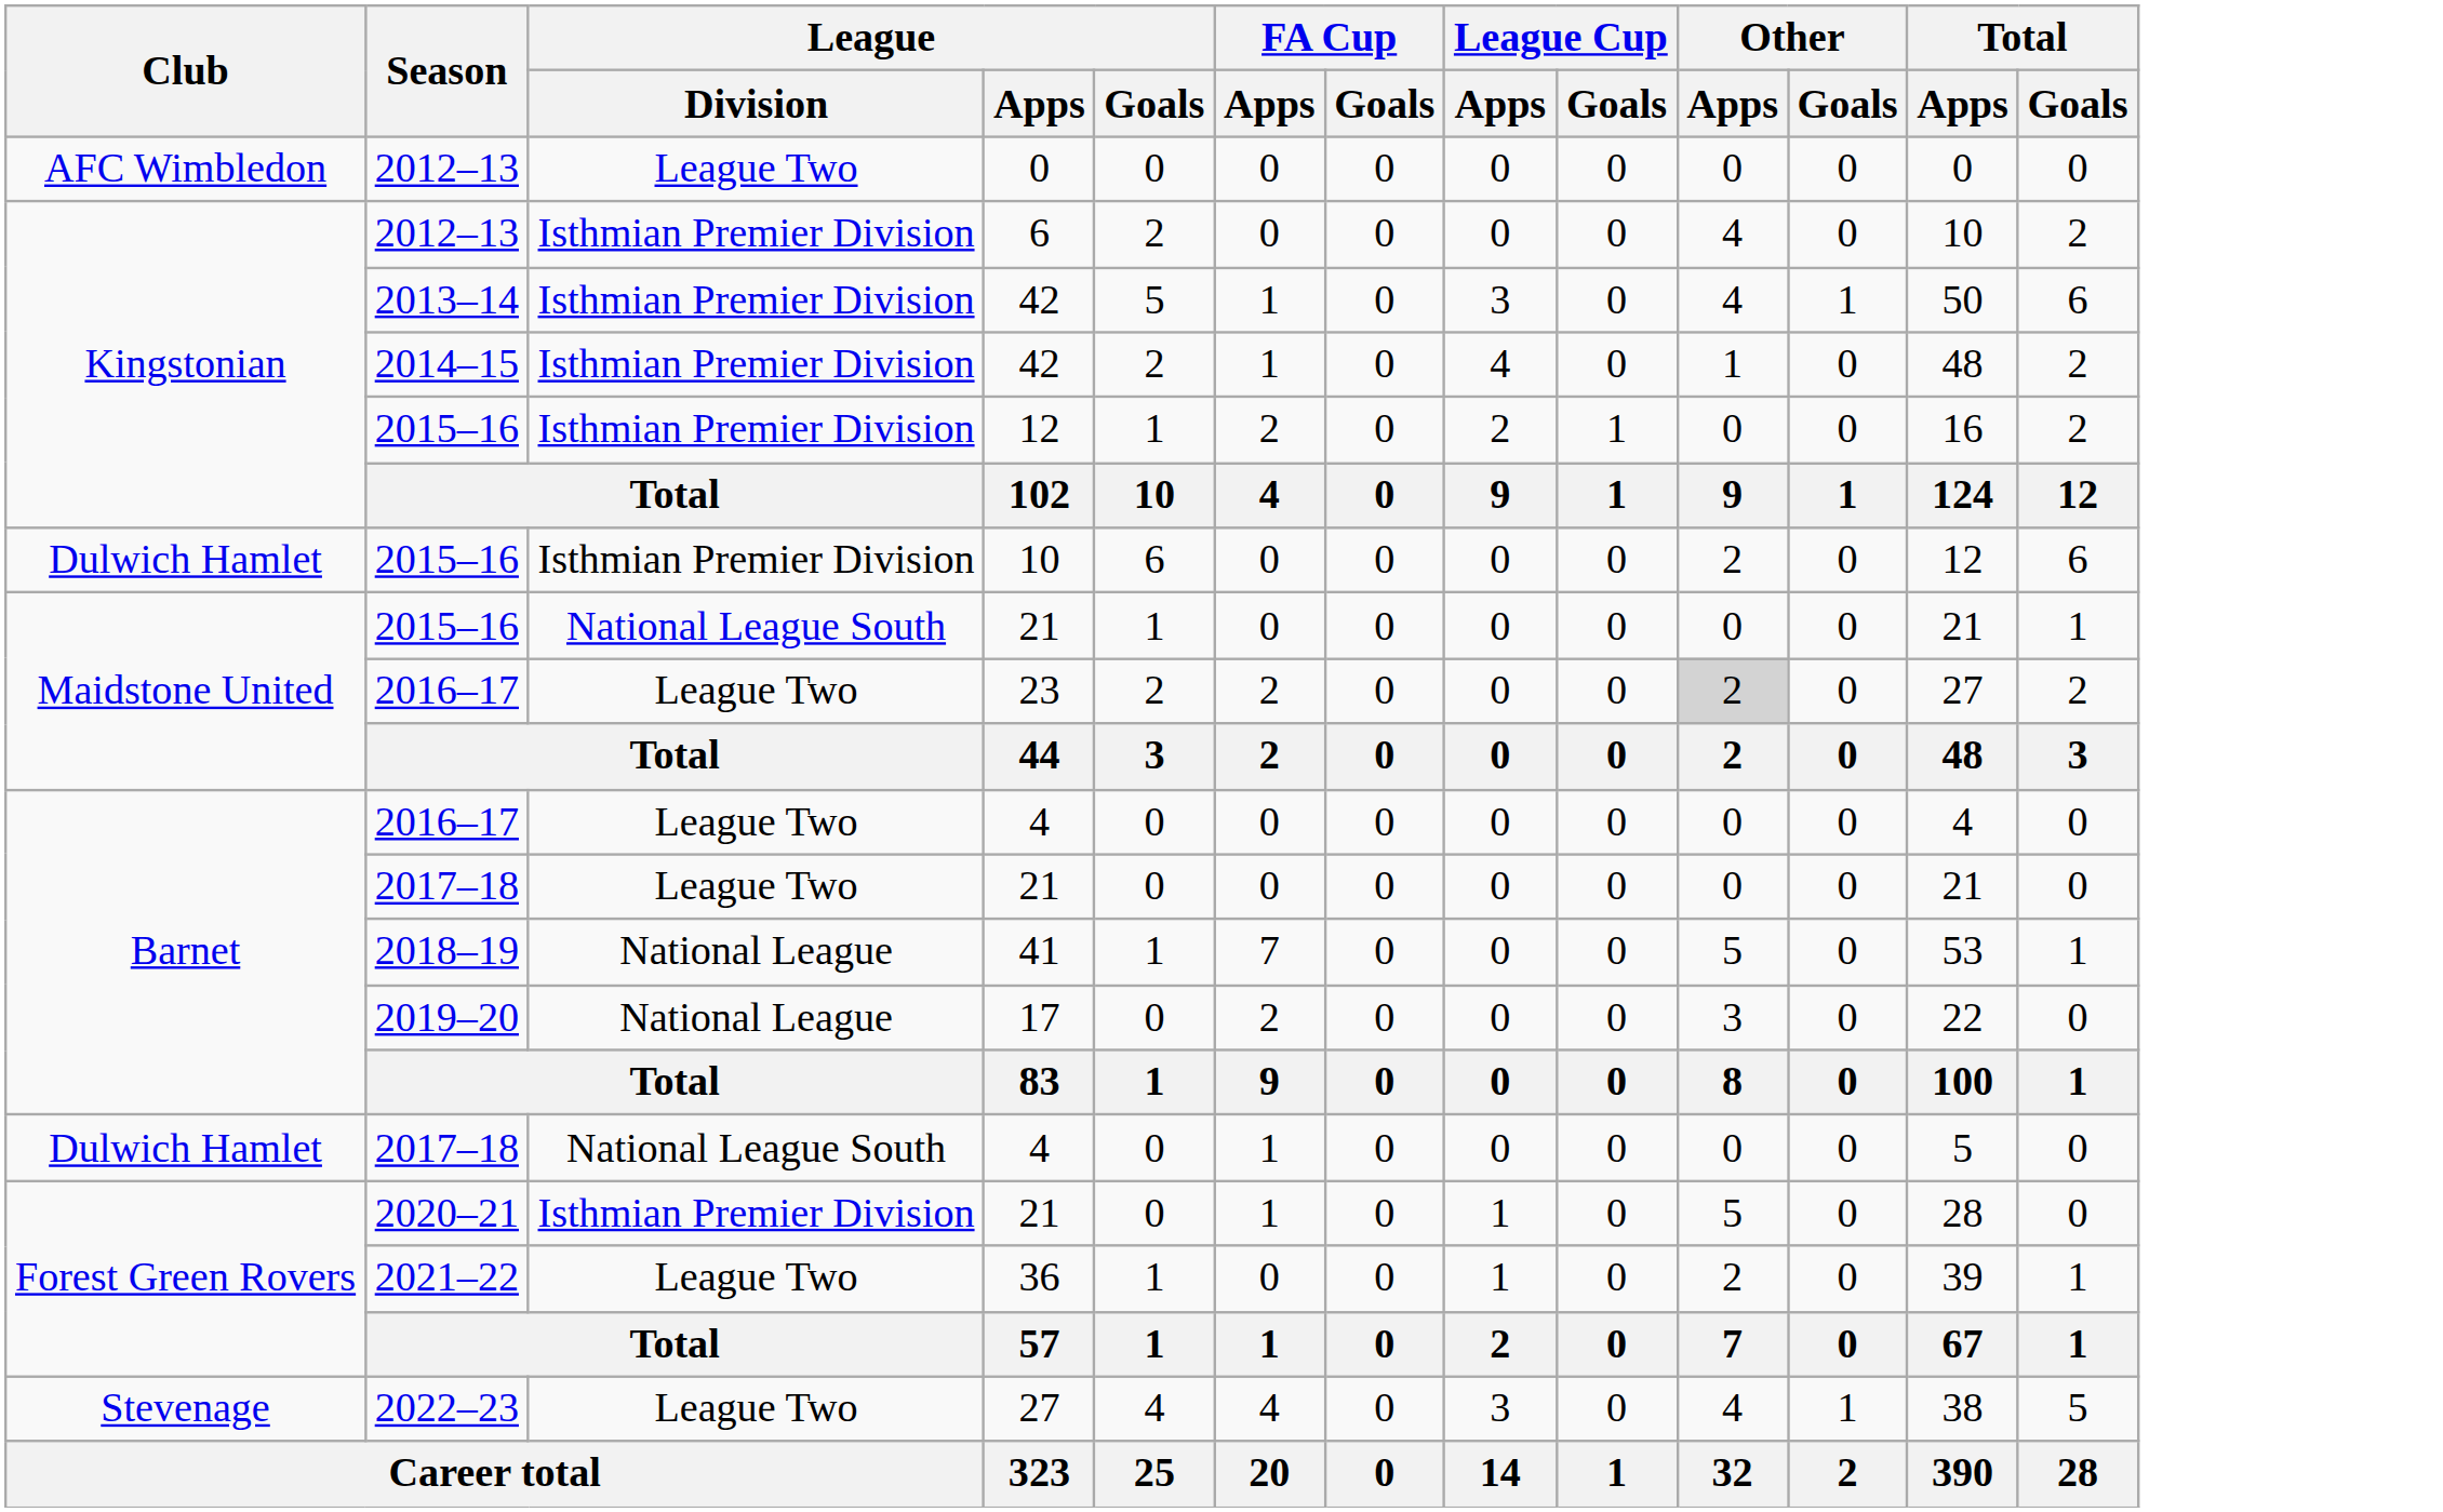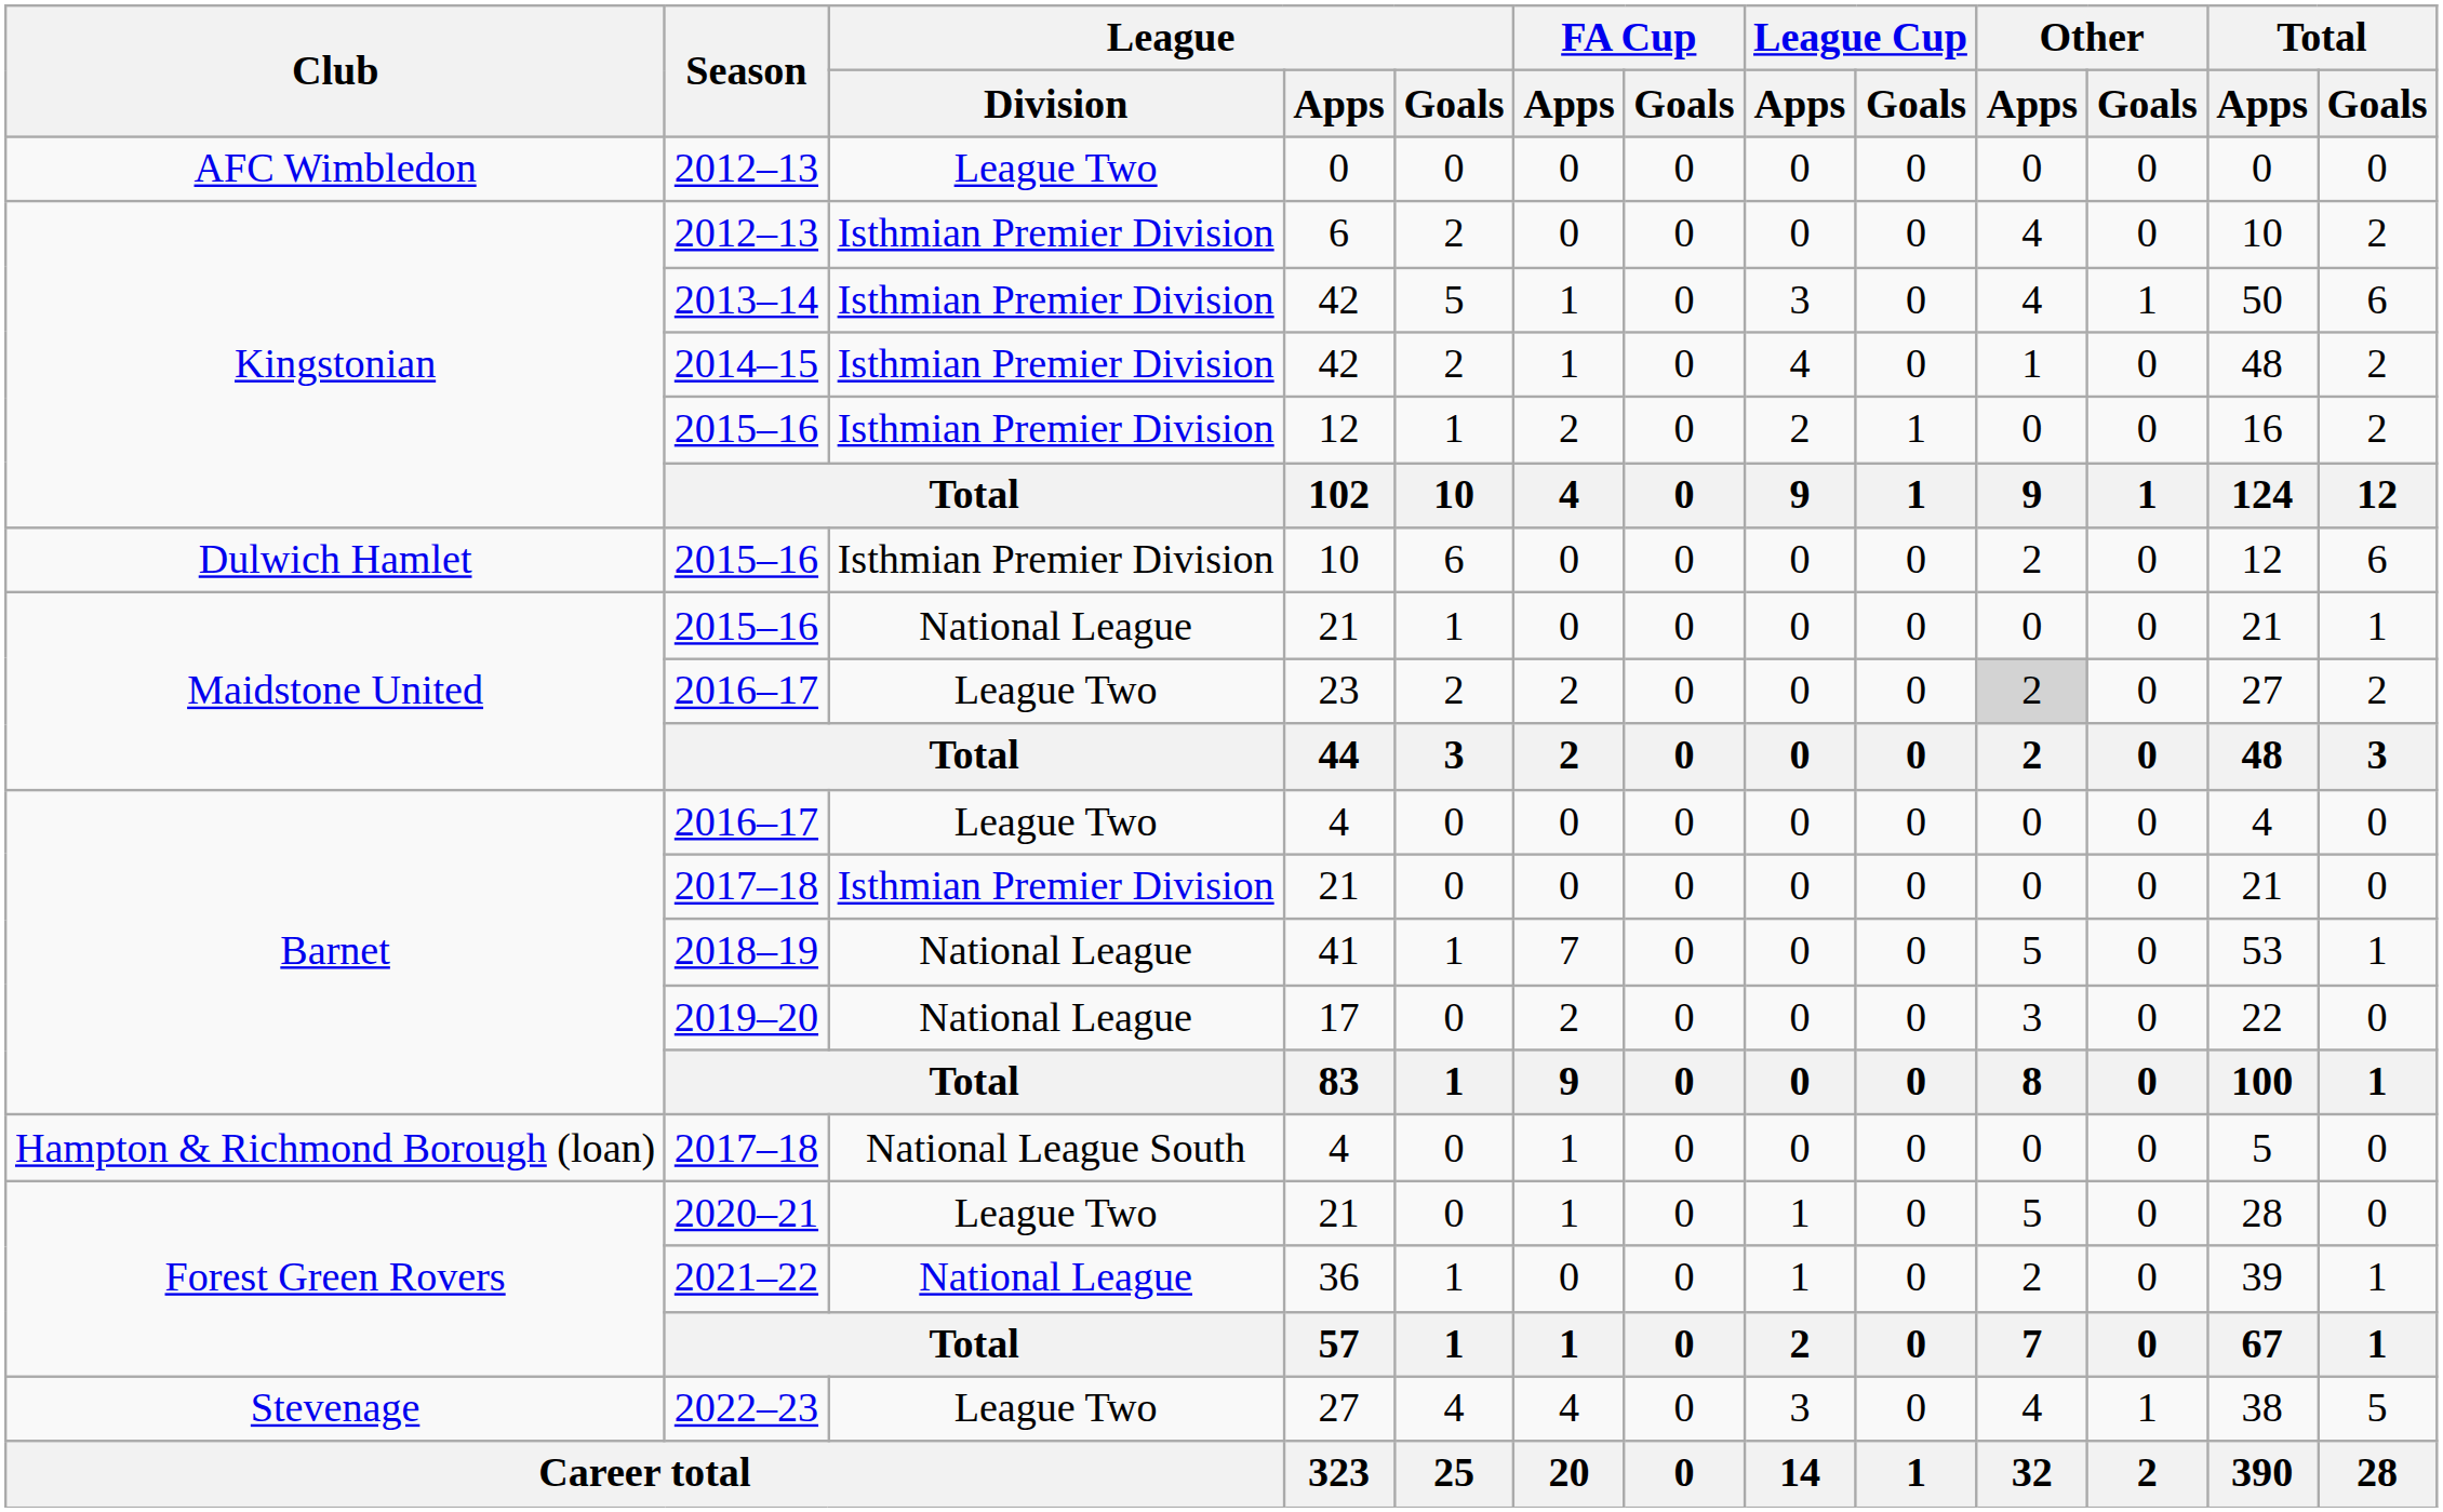2015–16 / 21 | League / Division: National League South -> National League
2017–18 / 21 | League / Division: League Two -> Isthmian Premier Division
2017–18 / 4 | Club: Dulwich Hamlet -> Hampton & Richmond Borough (loan)
2020–21 / 21 | League / Division: Isthmian Premier Division -> League Two
36 | League / Division: League Two -> National League
